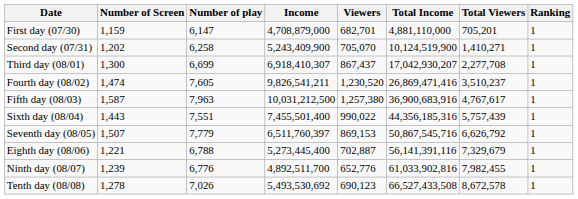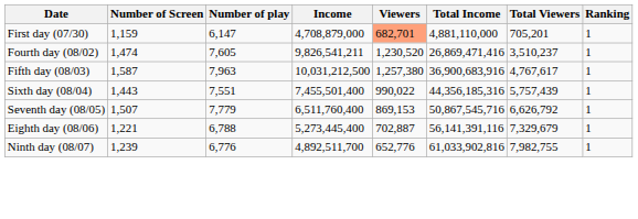First day (07/30) | Viewers: no background -> lightsalmon background
- row: Second day (07/31) | 1,202 | 6,258 | 5,243,409,900 | 705,070 | 10,124,519,900 | 1,410,271 | 1
- row: Third day (08/01) | 1,300 | 6,699 | 6,918,410,307 | 867,437 | 17,042,930,207 | 2,277,708 | 1
Seventh day (08/05) | Income: 6,511,760,397 -> 6,511,760,400
Ninth day (08/07) | Total Viewers: 7,982,455 -> 7,982,755
- row: Tenth day (08/08) | 1,278 | 7,026 | 5,493,530,692 | 690,123 | 66,527,433,508 | 8,672,578 | 1
